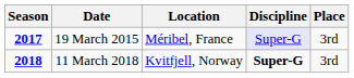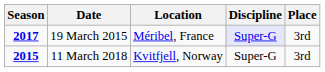11 March 2018 | Season: 2018 -> 2015
11 March 2018 | Discipline: bold -> normal
